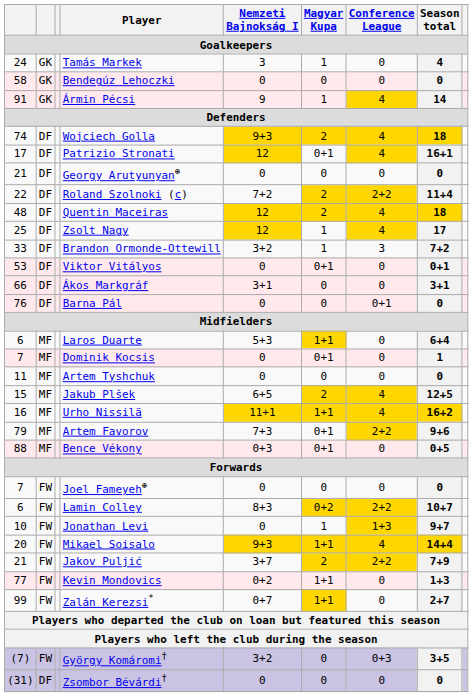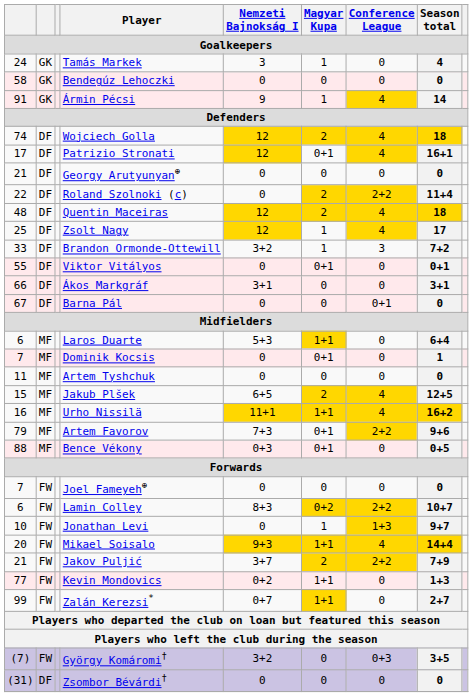Wojciech Golla | Nemzeti Bajnokság I: 9+3 -> 12
Roland Szolnoki (c) | Nemzeti Bajnokság I: 7+2 -> 0
Viktor Vitályos | column 1: 53 -> 55
Barna Pál | column 1: 76 -> 67
